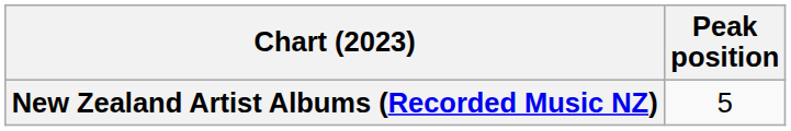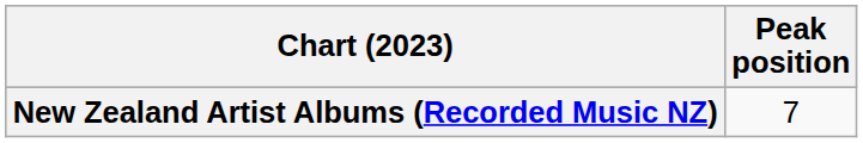New Zealand Artist Albums (Recorded Music NZ) | Peak position: 5 -> 7
